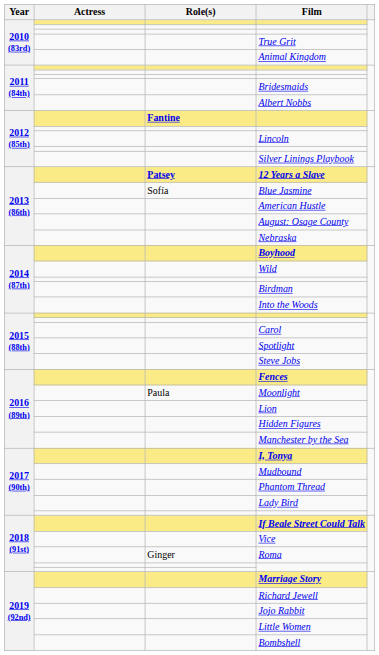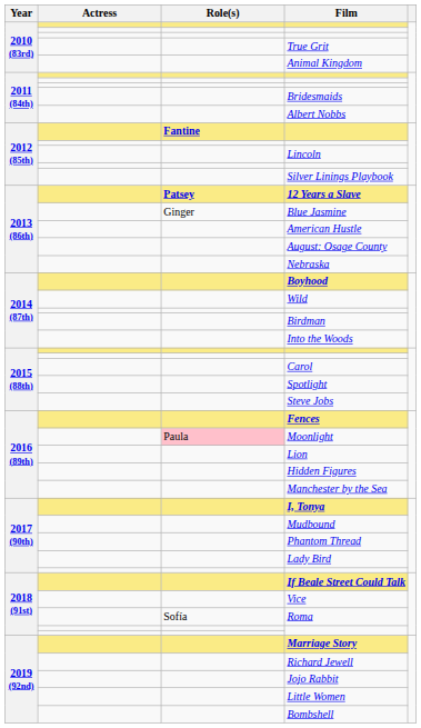Blue Jasmine | Role(s): Sofía -> Ginger
Moonlight | Role(s): no background -> pink background
Roma | Role(s): Ginger -> Sofía
